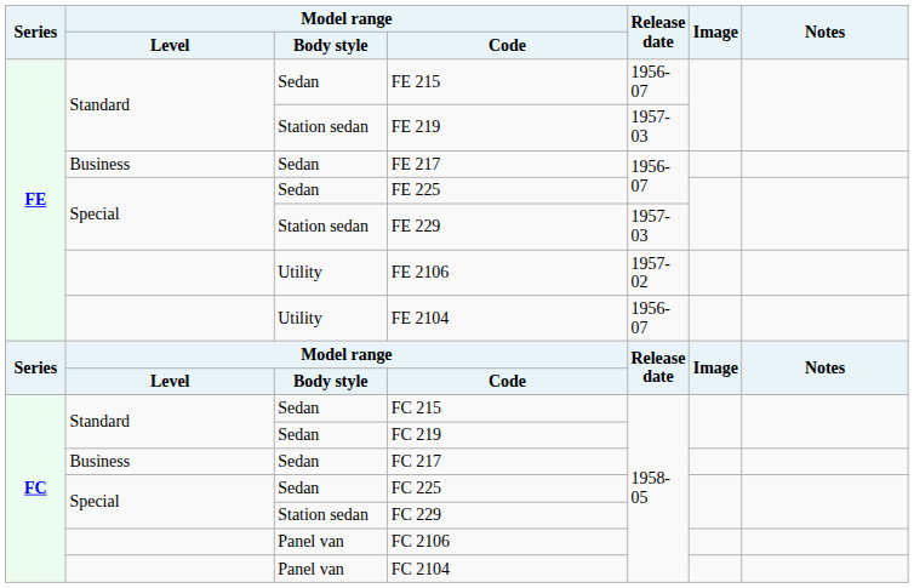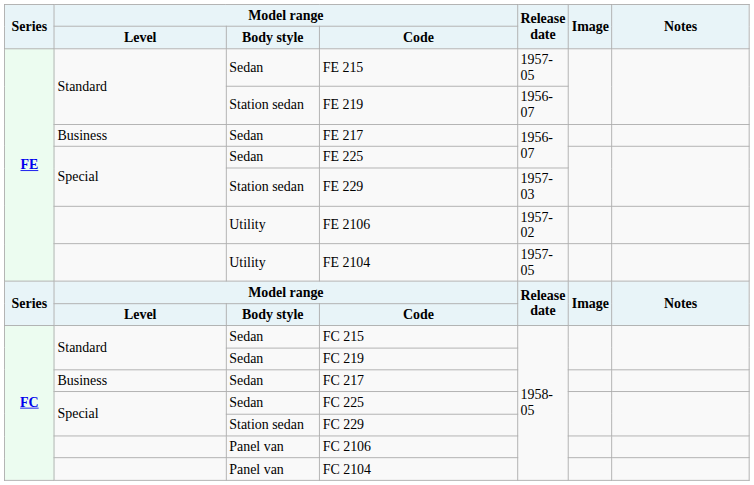FE 215 | Release date: 1956-07 -> 1957-05
FE 219 | Release date: 1957-03 -> 1956-07
FE 2104 | Release date: 1956-07 -> 1957-05
